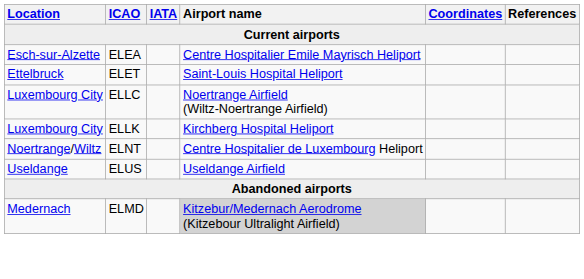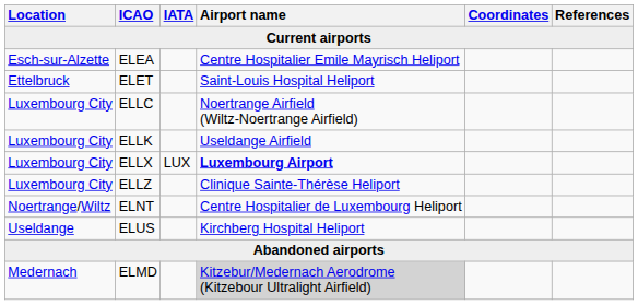ELLK | Airport name: Kirchberg Hospital Heliport -> Useldange Airfield
+ row: Luxembourg City | ELLX | LUX | Luxembourg Airport
+ row: Luxembourg City | ELLZ | Clinique Sainte-Thérèse Heliport
ELUS | Airport name: Useldange Airfield -> Kirchberg Hospital Heliport
